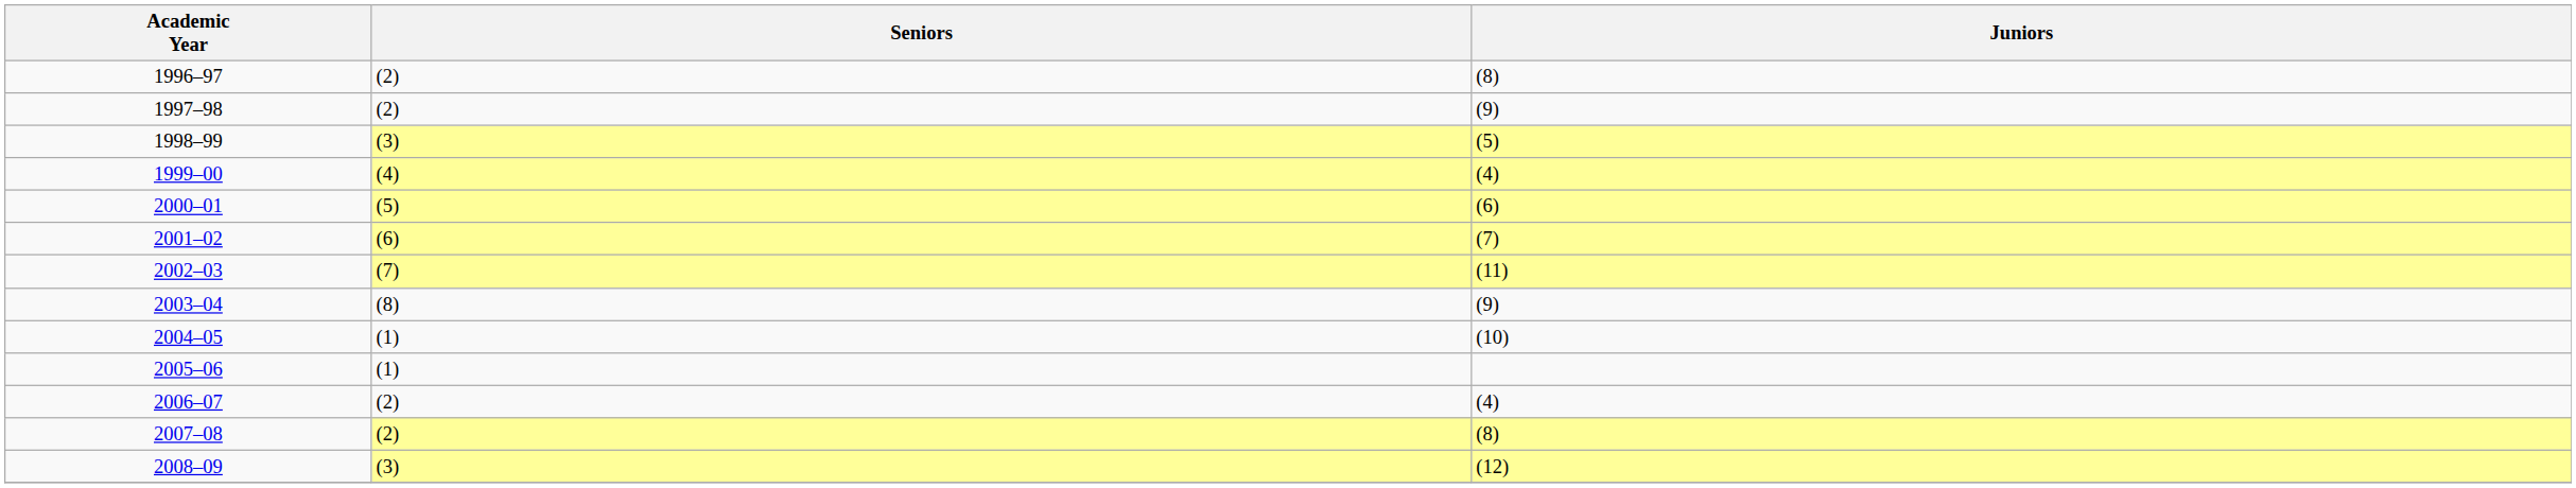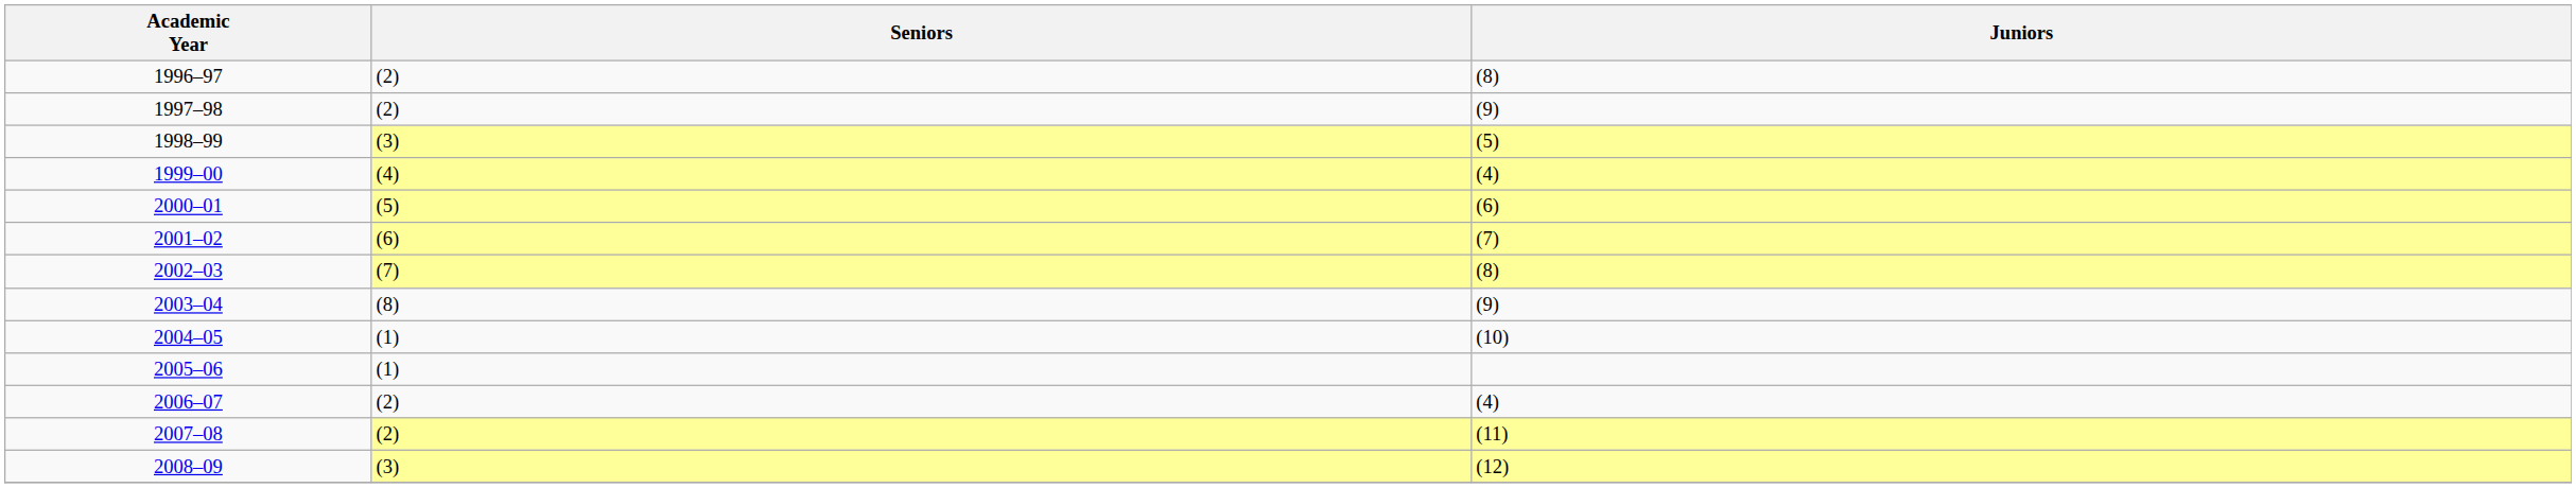2002–03 | Juniors: (11) -> (8)
2007–08 | Juniors: (8) -> (11)
